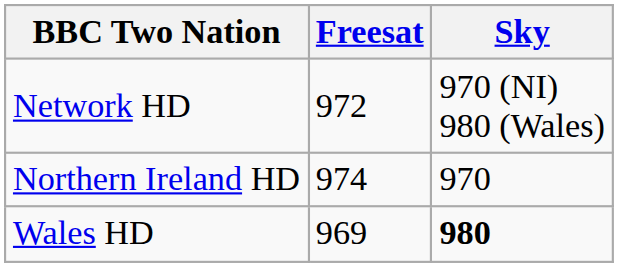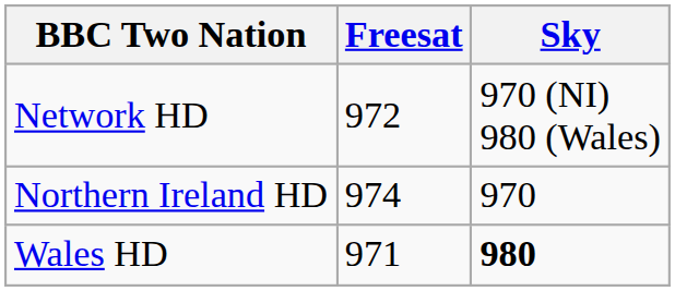Wales HD | Freesat: 969 -> 971
